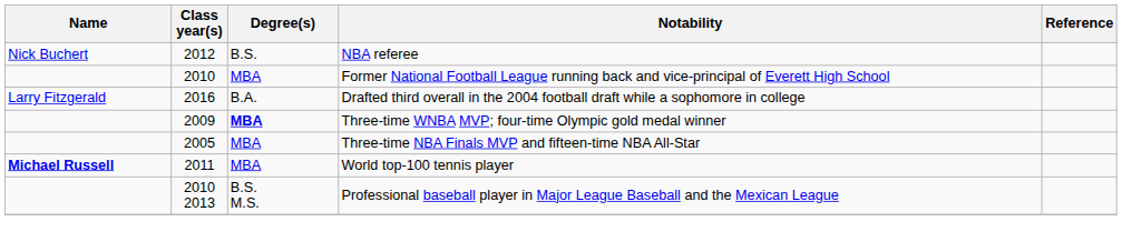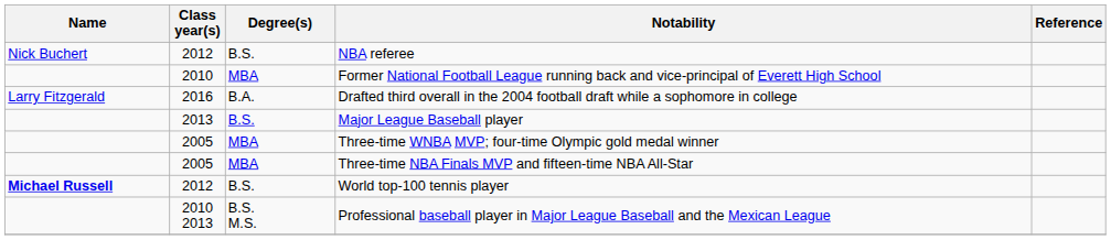+ row: 2013 | B.S. | Major League Baseball player
Three-time WNBA MVP; four-time Olympic gold medal winner | Class year(s): 2009 -> 2005
Three-time WNBA MVP; four-time Olympic gold medal winner | Degree(s): bold -> normal
World top-100 tennis player | Class year(s): 2011 -> 2012
World top-100 tennis player | Degree(s): MBA -> B.S.
